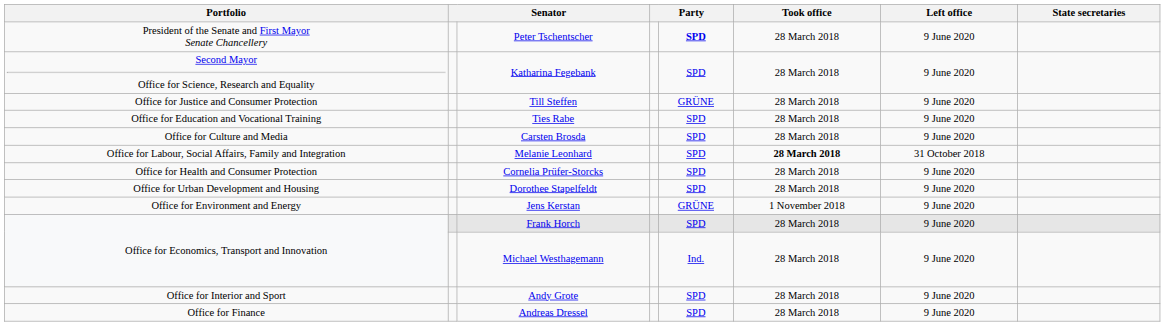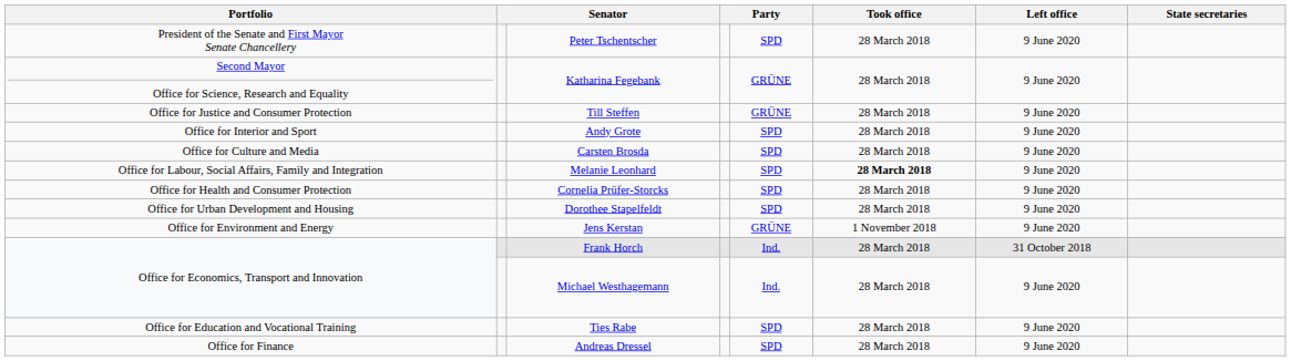Peter Tschentscher | column 5: bold -> normal
Katharina Fegebank | column 5: SPD -> GRÜNE
rows swapped: Ties Rabe <-> Andy Grote
Melanie Leonhard | Left office: 31 October 2018 -> 9 June 2020
Frank Horch | column 5: SPD -> Ind.
Frank Horch | Left office: 9 June 2020 -> 31 October 2018
